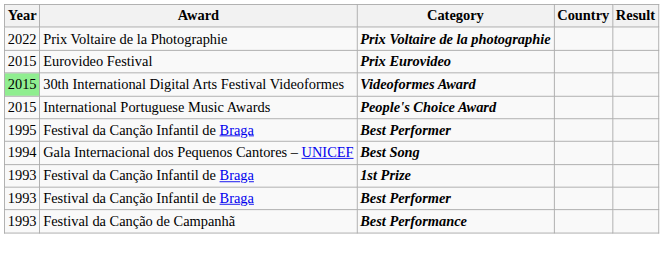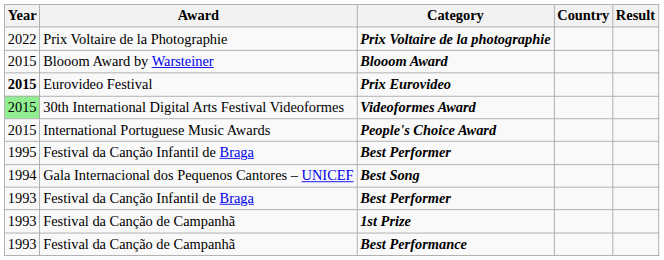+ row: 2015 | Blooom Award by Warsteiner | Blooom Award
Prix Eurovideo | Year: normal -> bold
- row: 1993 | Festival da Canção Infantil de Braga | 1st Prize
+ row: 1993 | Festival da Canção de Campanhã | 1st Prize
